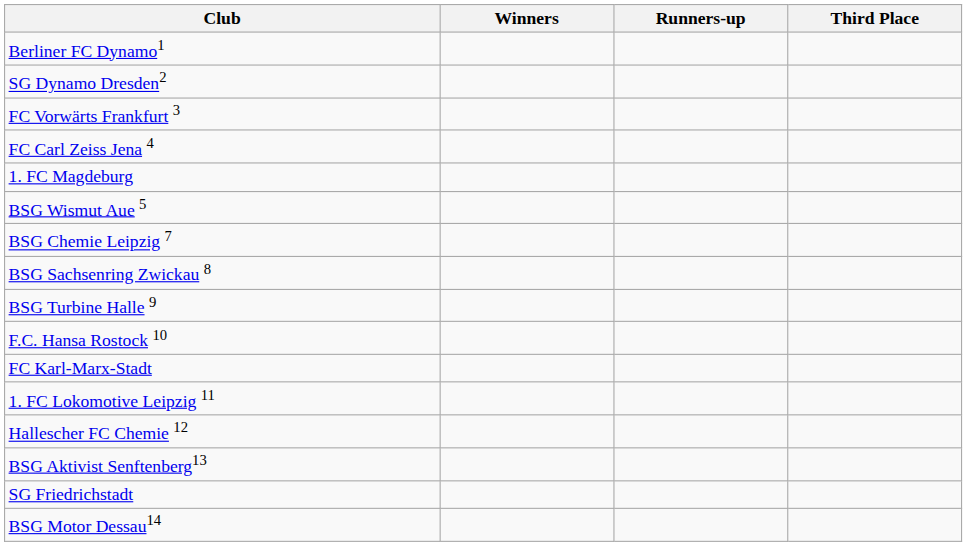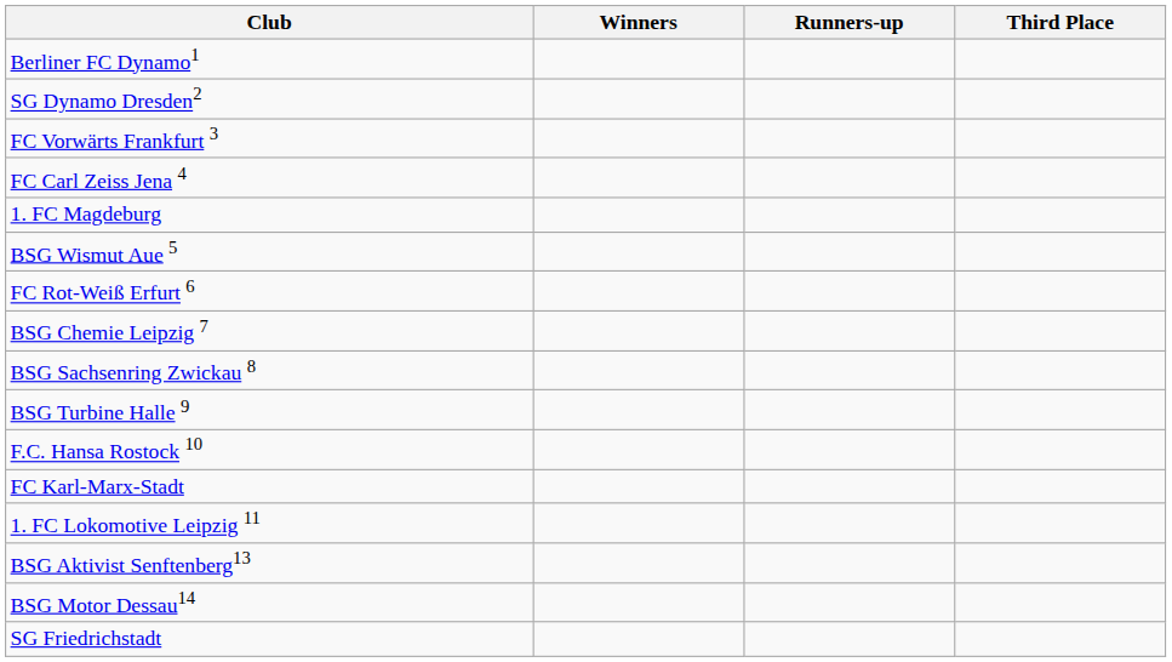+ row: FC Rot-Weiß Erfurt 6
- row: Hallescher FC Chemie 12
rows swapped: SG Friedrichstadt <-> BSG Motor Dessau14
